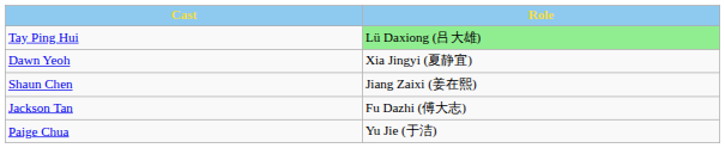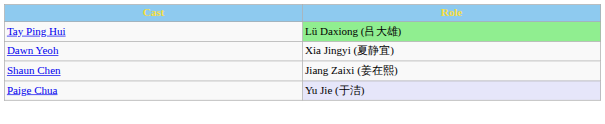- row: Jackson Tan | Fu Dazhi (傅大志)
Paige Chua | Role: no background -> lavender background
